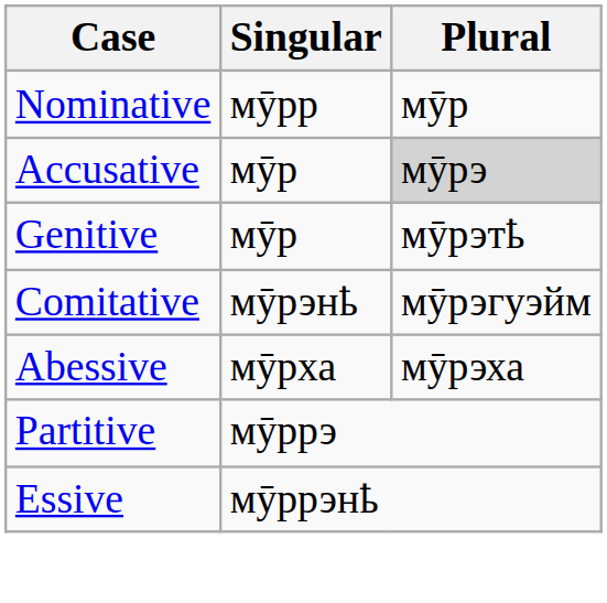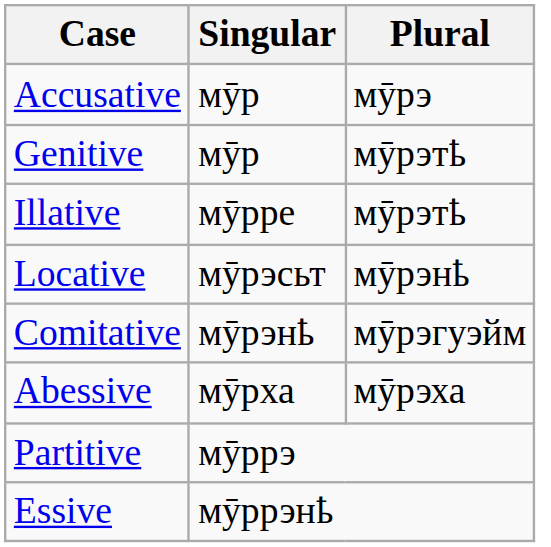- row: Nominative | мӯрр | мӯр
Accusative | Plural: lightgrey background -> no background
+ row: Illative | мӯрре | мӯрэтҍ
+ row: Locative | мӯрэсьт | мӯрэнҍ
